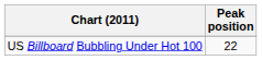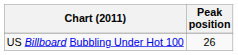US Billboard Bubbling Under Hot 100 | Peak position: 22 -> 26
